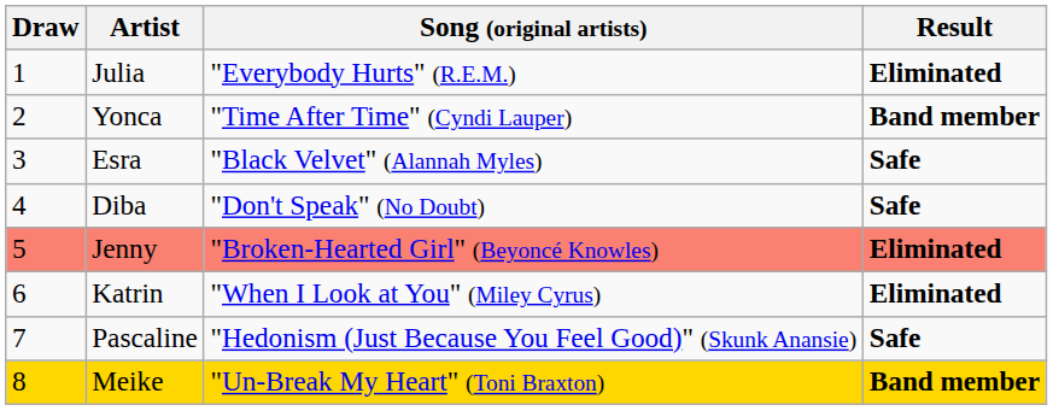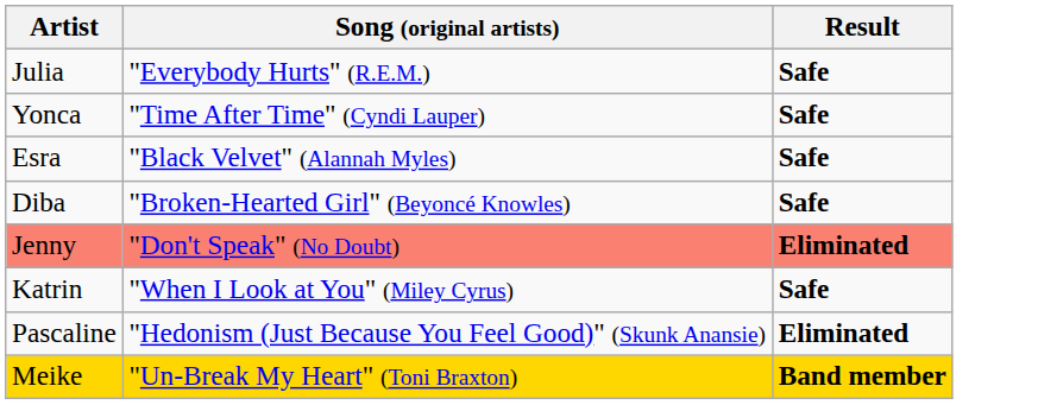- column: Draw | 1 | 2 | 3 | 4 | 5 | 6 | 7 | 8
Julia | Result: Eliminated -> Safe
Yonca | Result: Band member -> Safe
Diba | Song (original artists): "Don't Speak" (No Doubt) -> "Broken-Hearted Girl" (Beyoncé Knowles)
Jenny | Song (original artists): "Broken-Hearted Girl" (Beyoncé Knowles) -> "Don't Speak" (No Doubt)
Katrin | Result: Eliminated -> Safe
Pascaline | Result: Safe -> Eliminated
